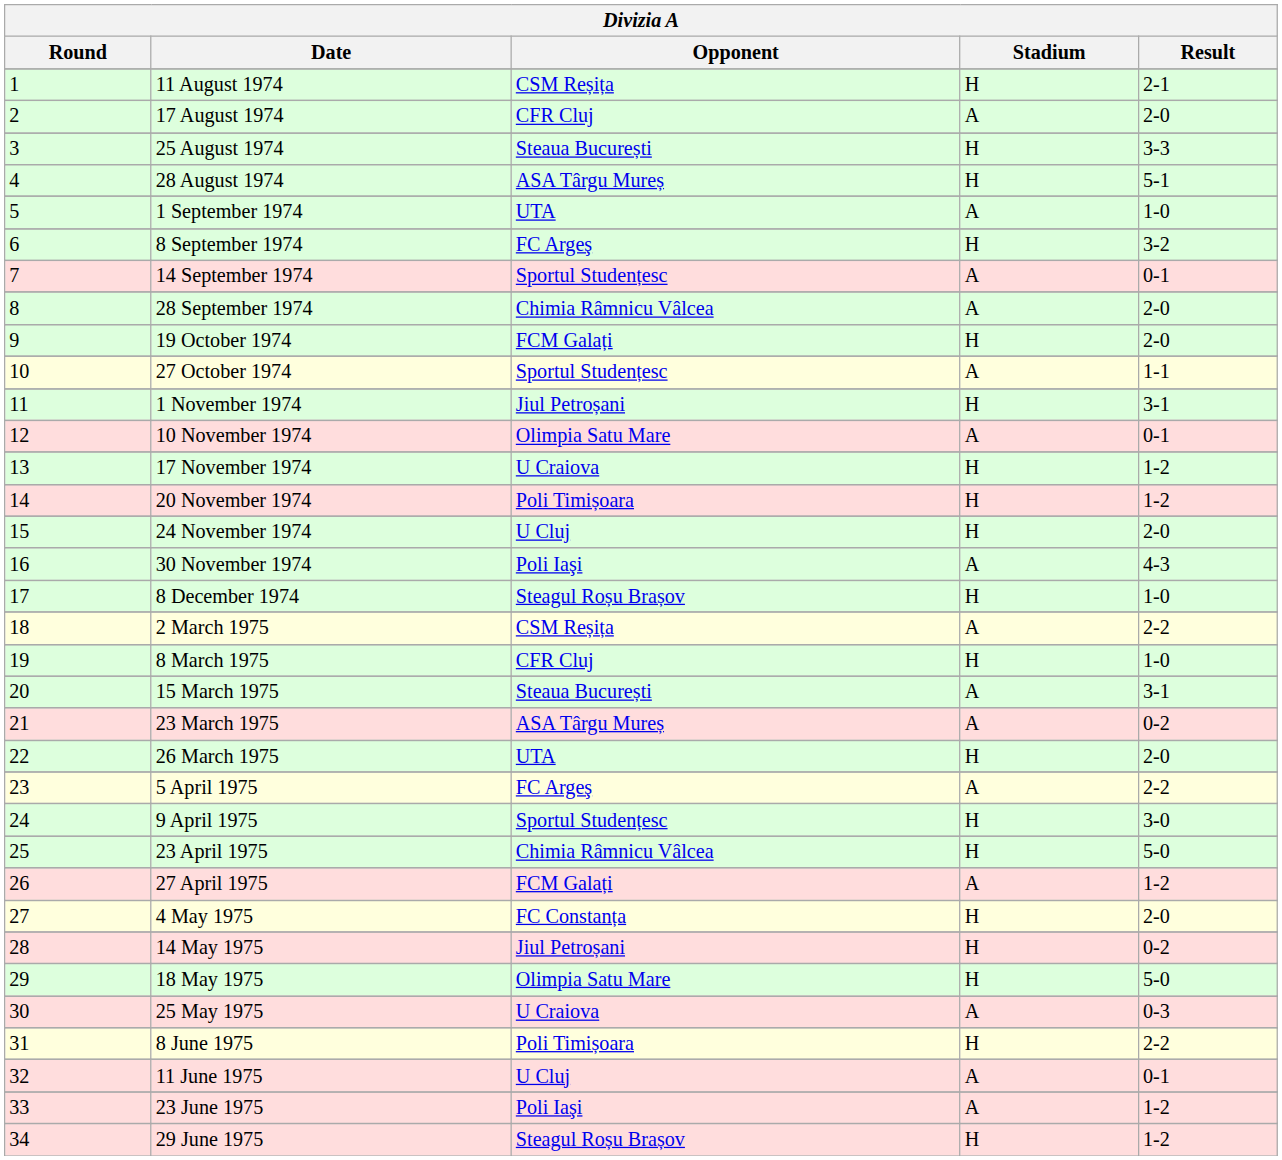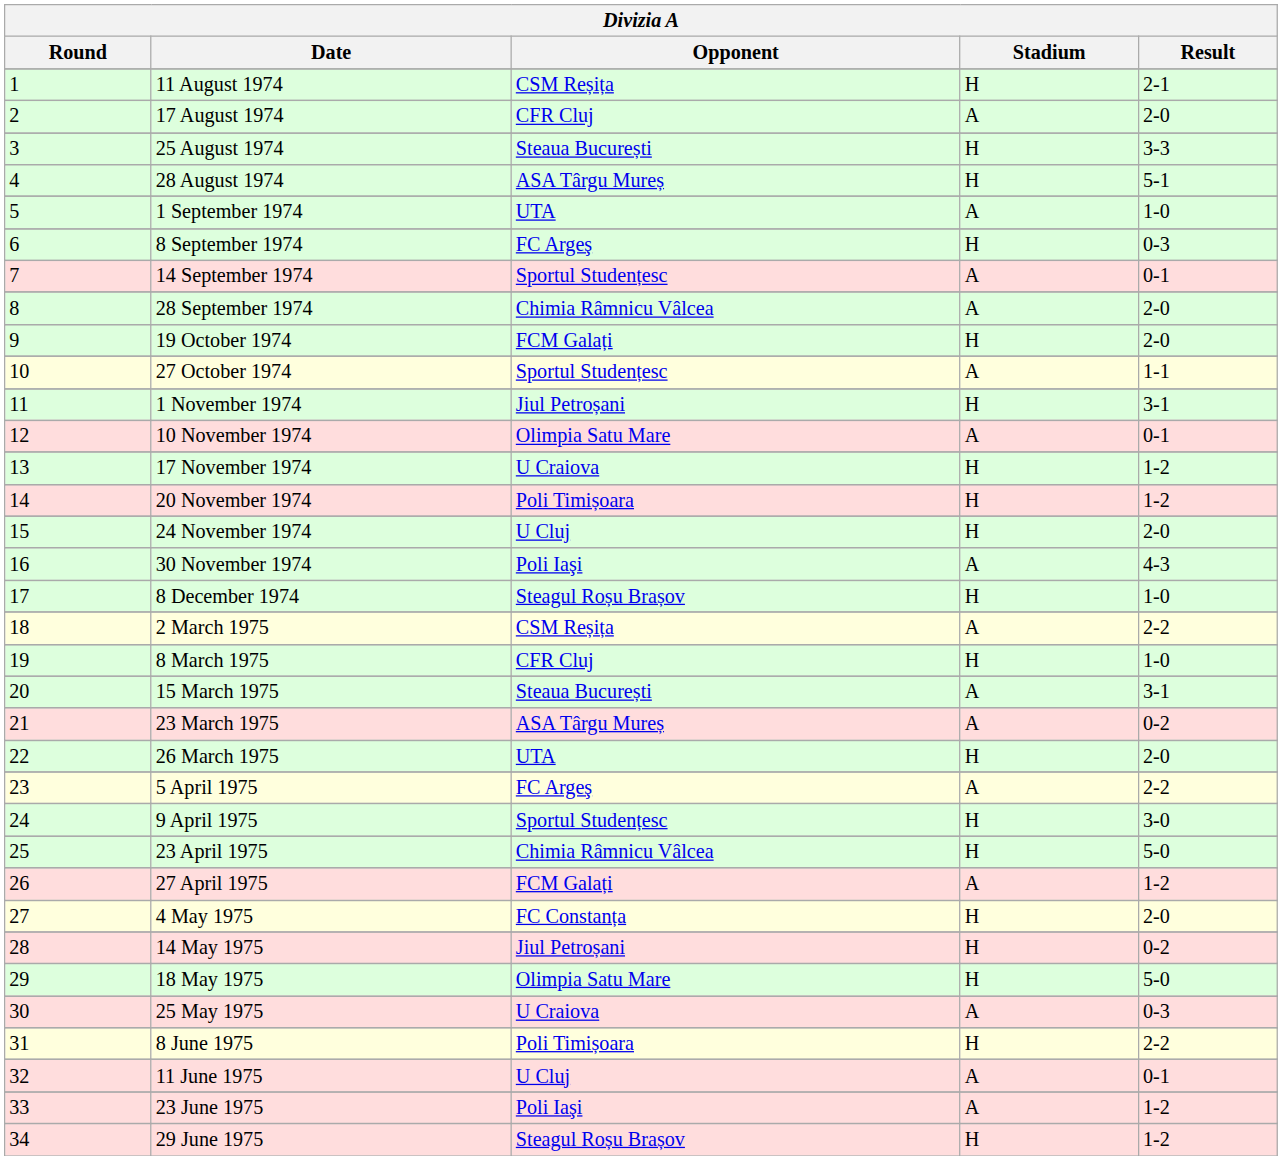8 September 1974 | Result: 3-2 -> 0-3
